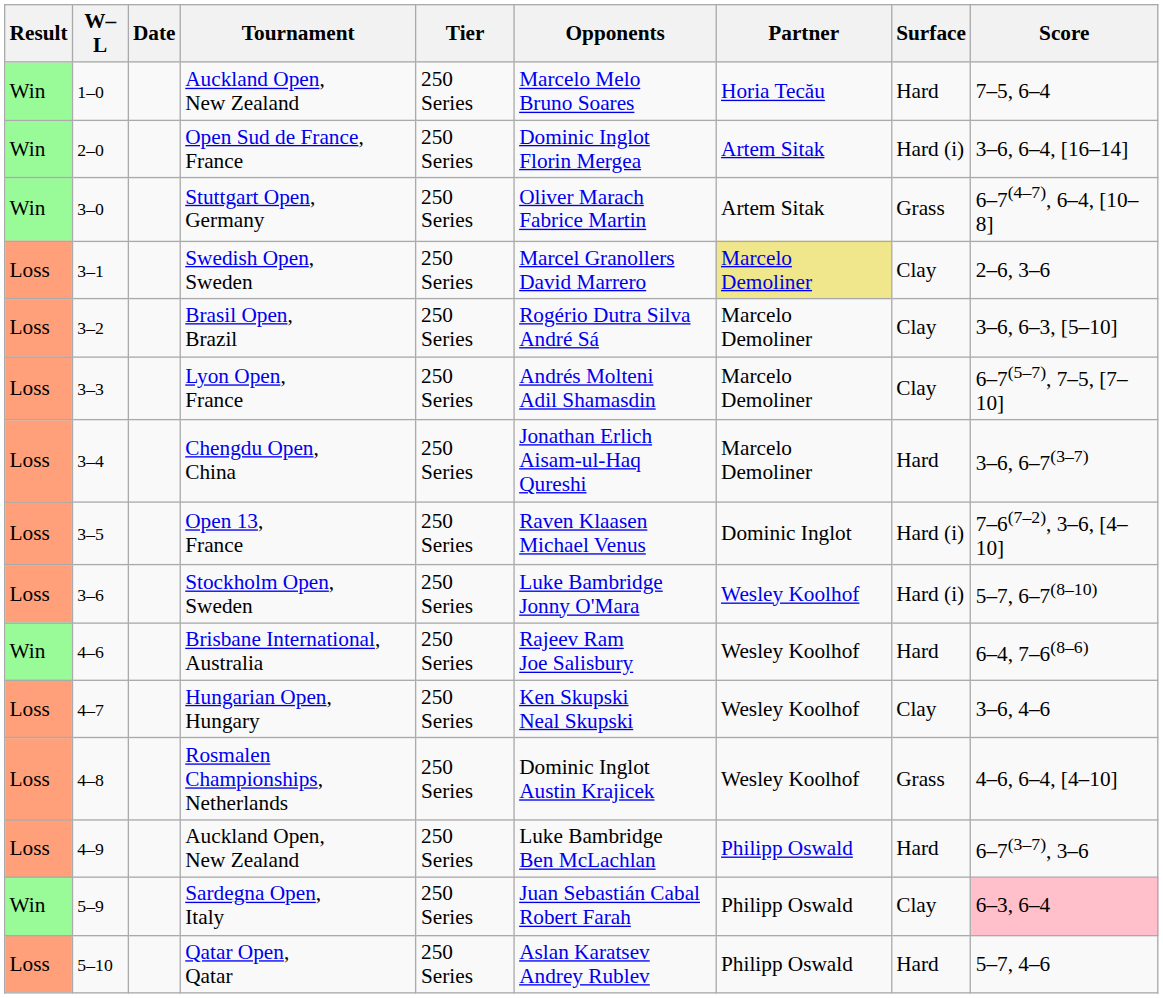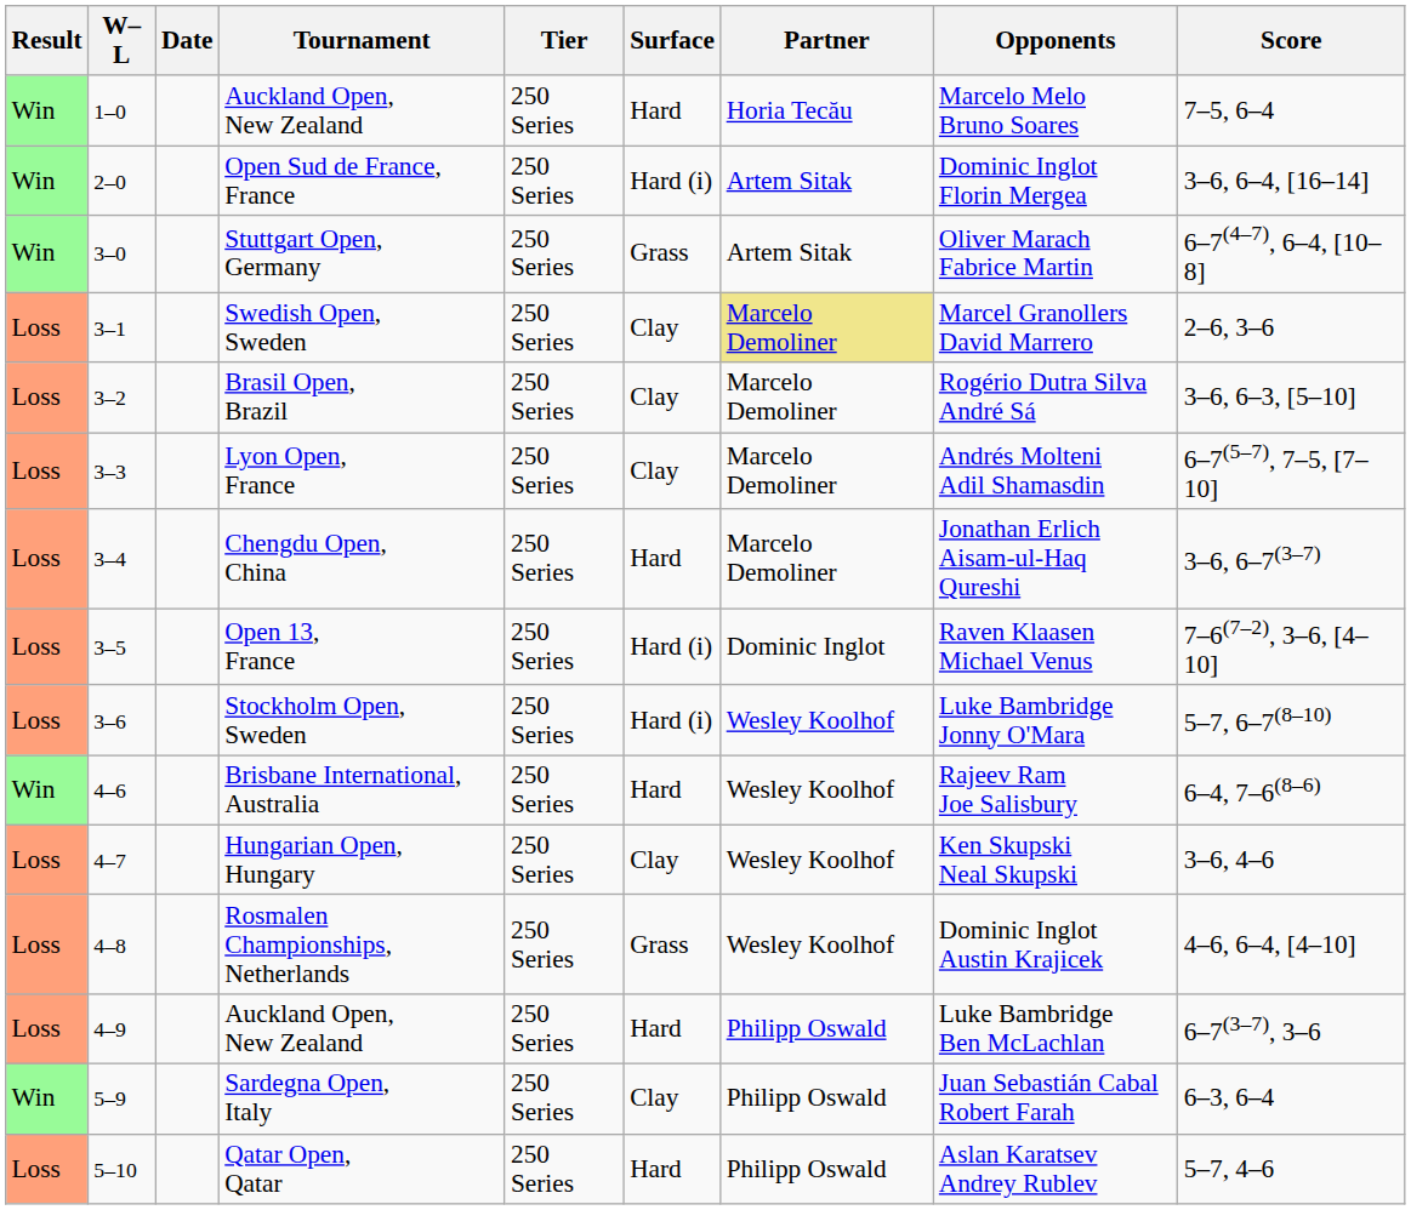columns swapped: Surface <-> Opponents
Sardegna Open, Italy | Score: pink background -> no background
